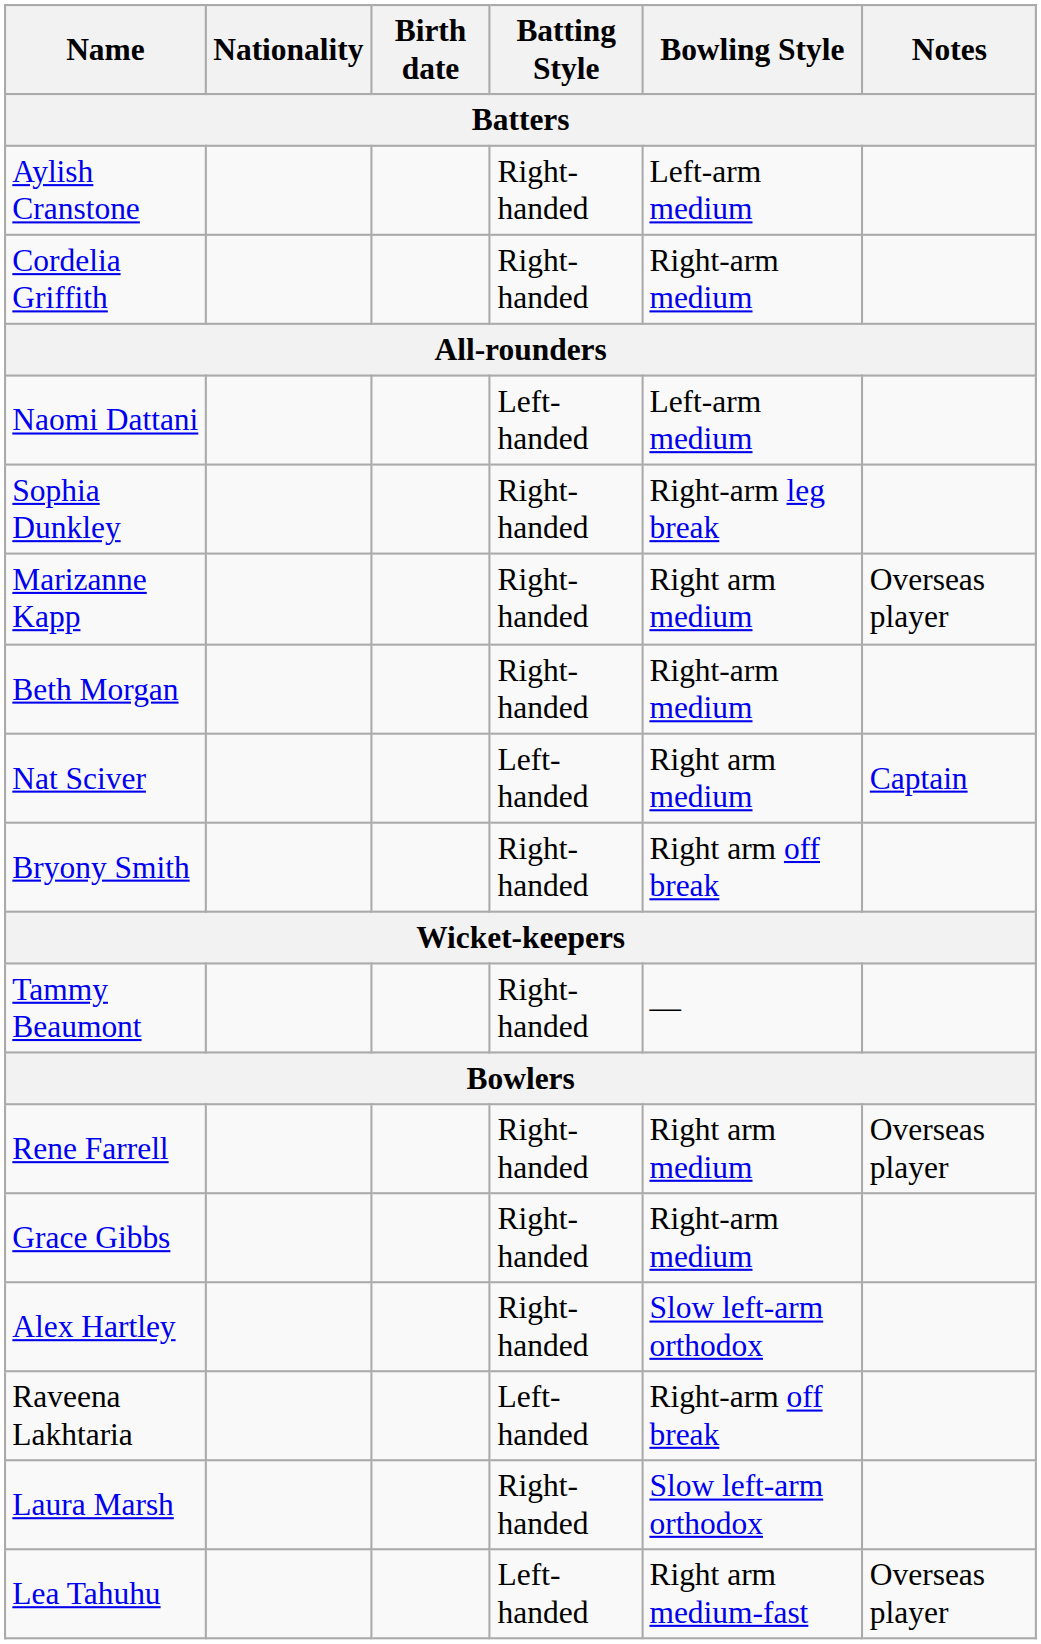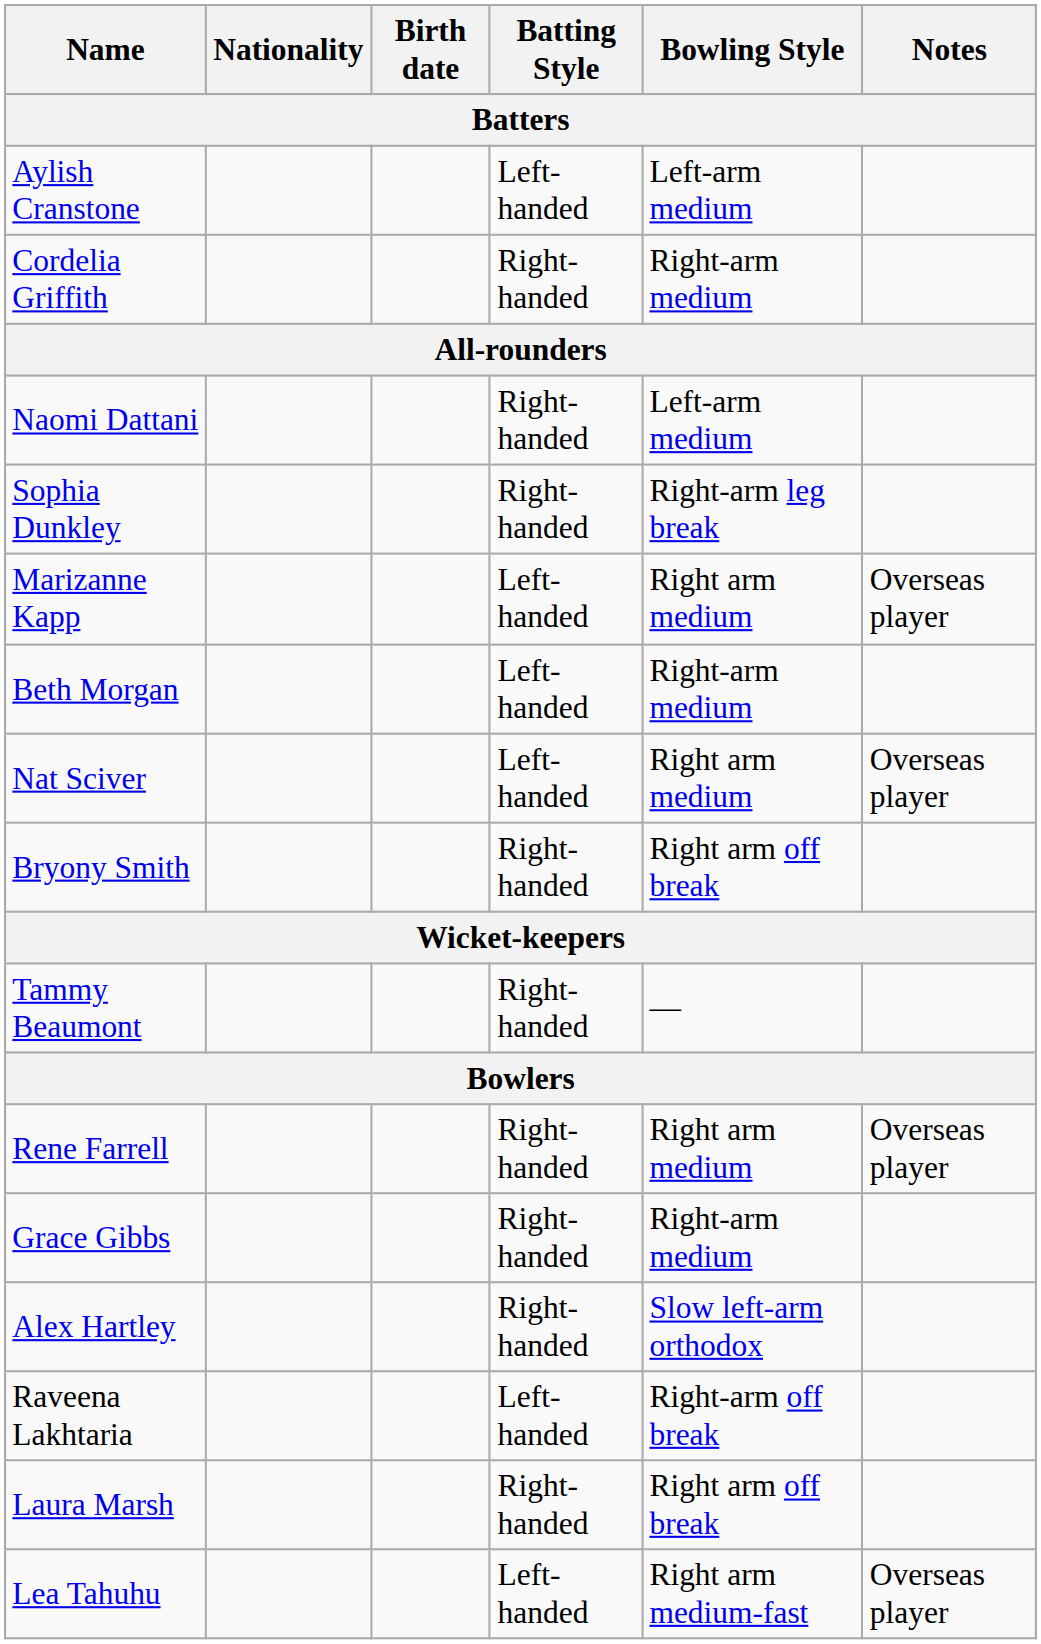Aylish Cranstone | Batting Style: Right-handed -> Left-handed
Naomi Dattani | Batting Style: Left-handed -> Right-handed
Marizanne Kapp | Batting Style: Right-handed -> Left-handed
Beth Morgan | Batting Style: Right-handed -> Left-handed
Nat Sciver | Notes: Captain -> Overseas player
Laura Marsh | Bowling Style: Slow left-arm orthodox -> Right arm off break
